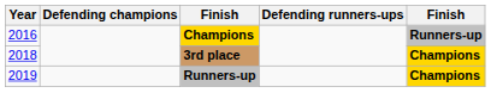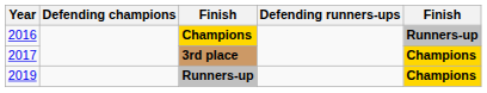3rd place | Year: 2018 -> 2017
